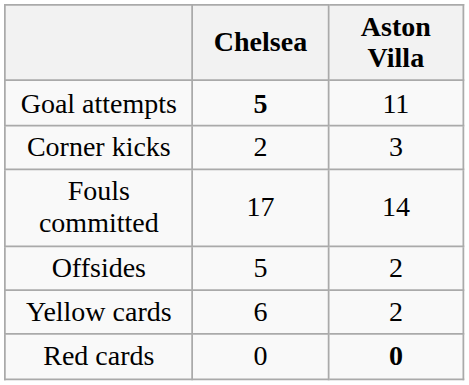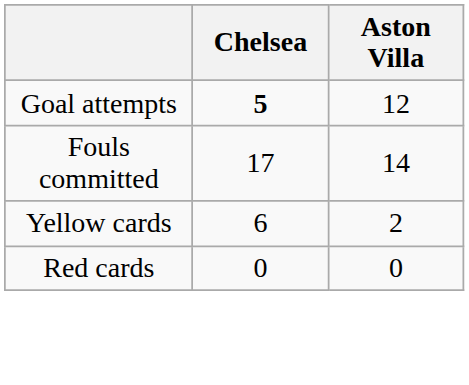Goal attempts | Aston Villa: 11 -> 12
- row: Corner kicks | 2 | 3
- row: Offsides | 5 | 2
Red cards | Aston Villa: bold -> normal
